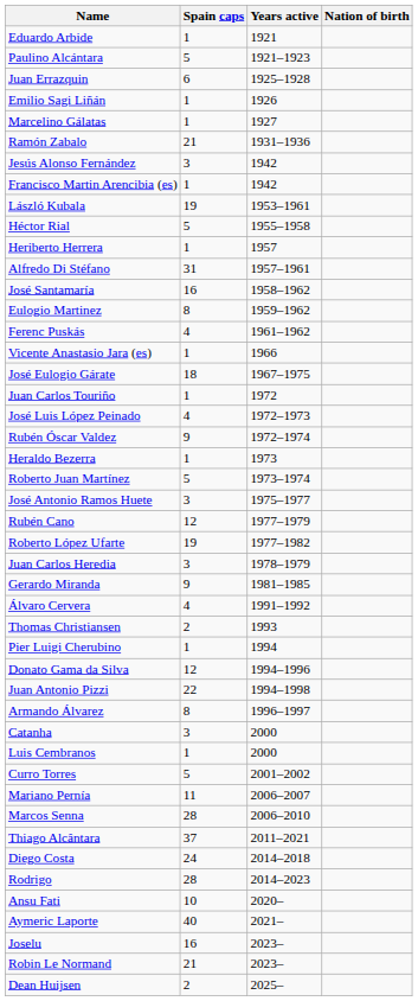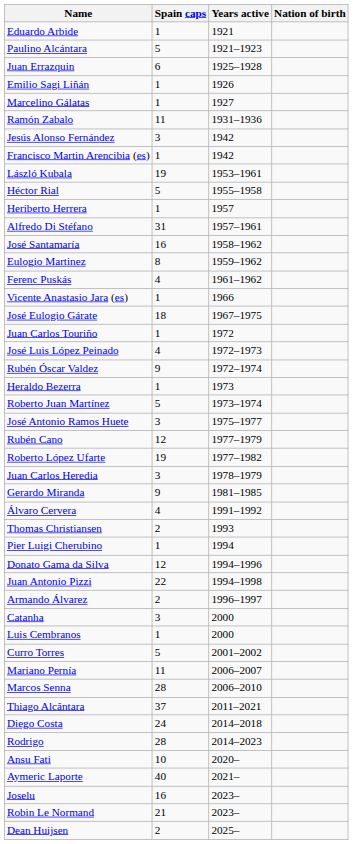Ramón Zabalo | Spain caps: 21 -> 11
Armando Álvarez | Spain caps: 8 -> 2
